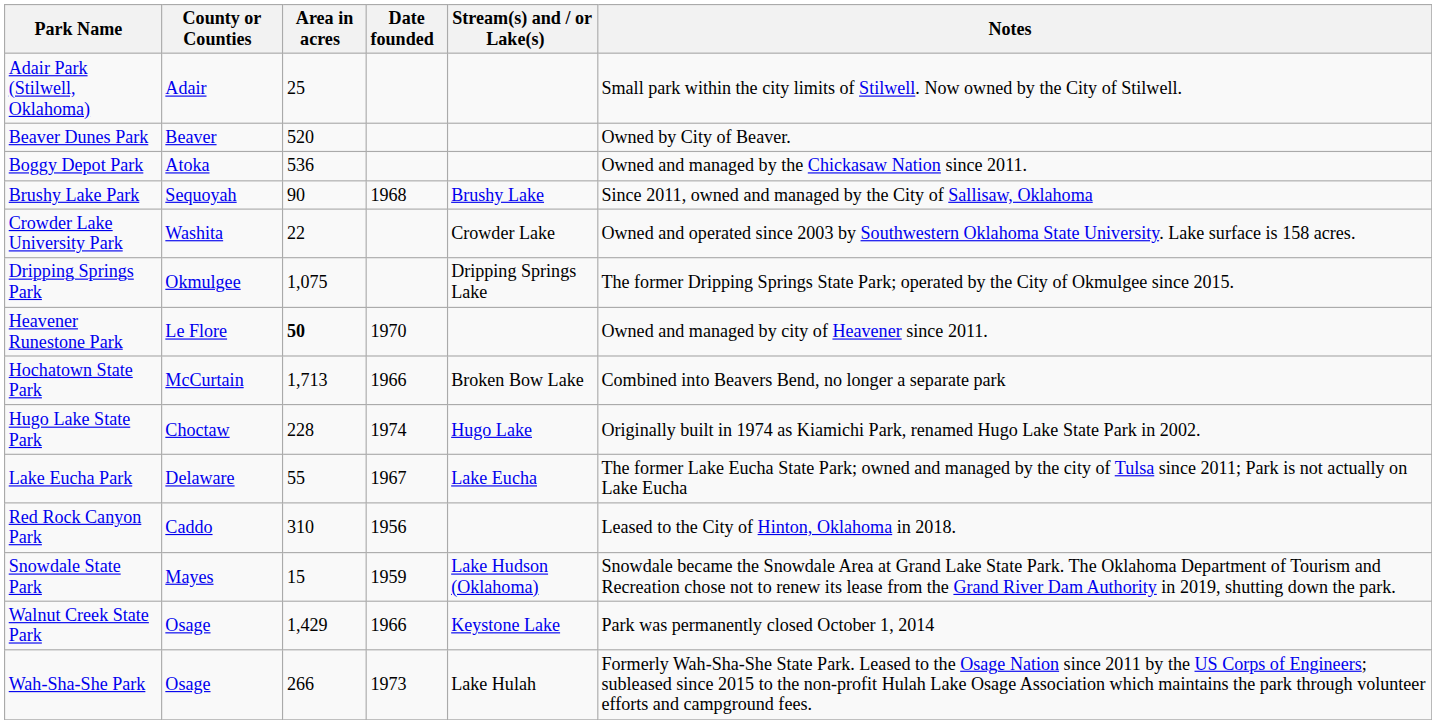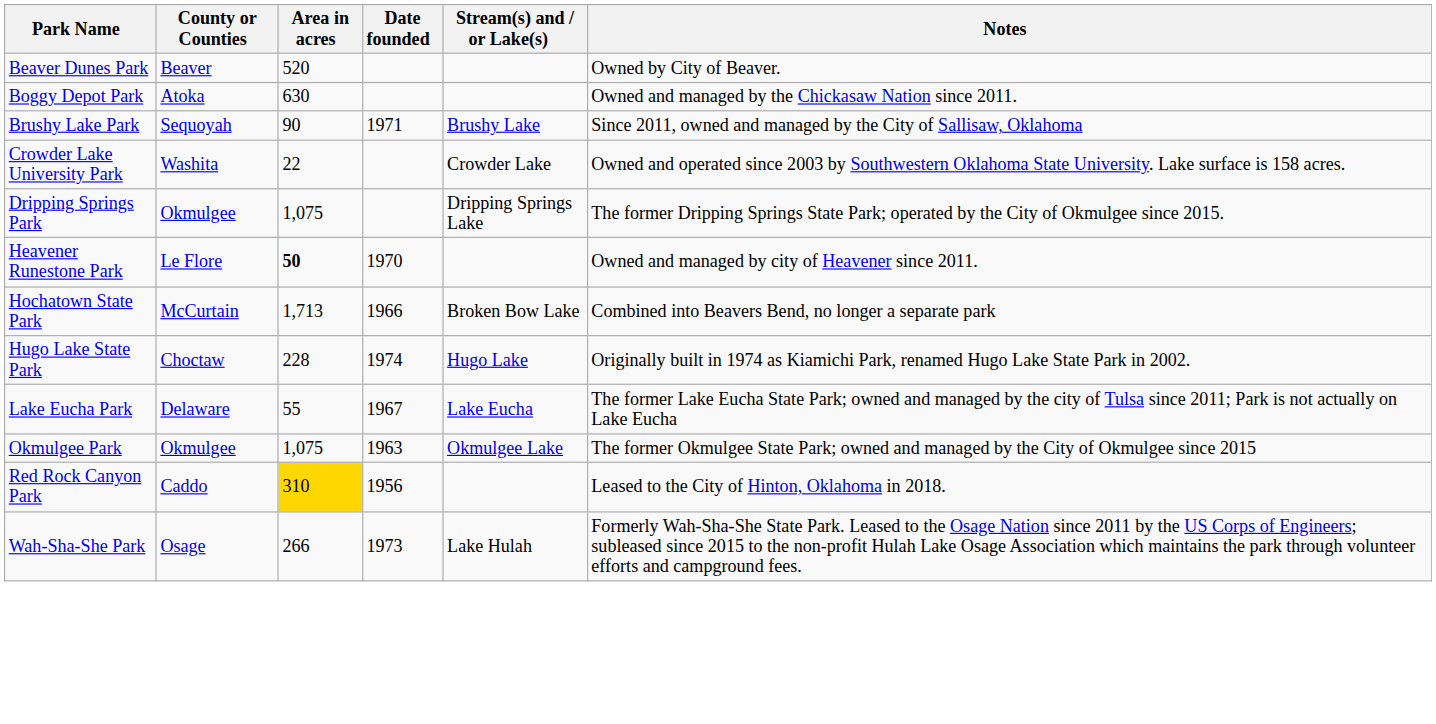- row: Adair Park (Stilwell, Oklahoma) | Adair | 25 | Small park within the city limits of Stilwell. Now owned by the City of Stilwell.
Boggy Depot Park | Area in acres: 536 -> 630
Brushy Lake Park | Date founded: 1968 -> 1971
+ row: Okmulgee Park | Okmulgee | 1,075 | 1963 | Okmulgee Lake | The former Okmulgee State Park; owned and managed by the City of Okmulgee since 2015
Red Rock Canyon Park | Area in acres: no background -> gold background
- row: Snowdale State Park | Mayes | 15 | 1959 | Lake Hudson (Oklahoma) | Snowdale became the Snowdale Area at Grand Lake State Park. The Oklahoma Department of Tourism and Recreation chose not to renew its lease from the Grand River Dam Authority in 2019, shutting down the park.
- row: Walnut Creek State Park | Osage | 1,429 | 1966 | Keystone Lake | Park was permanently closed October 1, 2014
